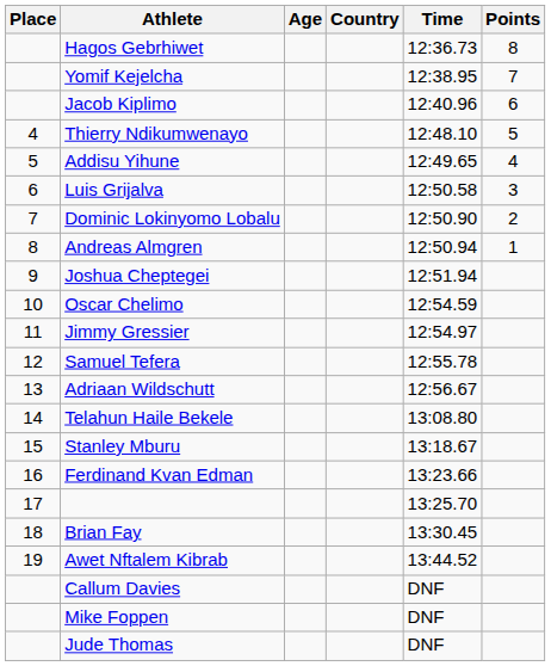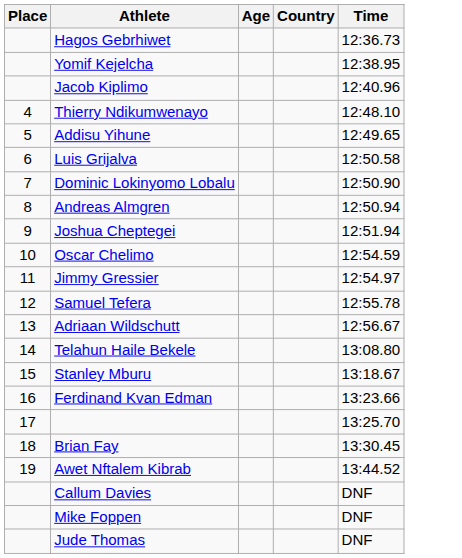- column: Points | 8 | 7 | 6 | 5 | 4 | 3 | 2 | 1
